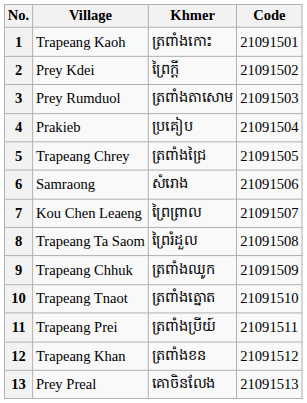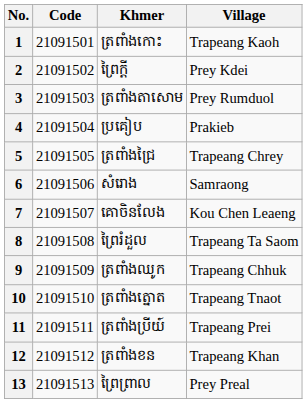columns swapped: Code <-> Village
7 | Khmer: ព្រៃព្រាល -> គោចិនលែង
13 | Khmer: គោចិនលែង -> ព្រៃព្រាល
